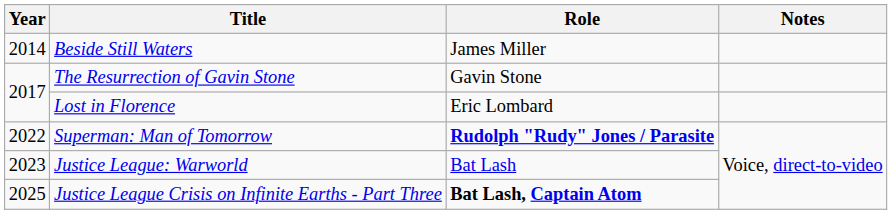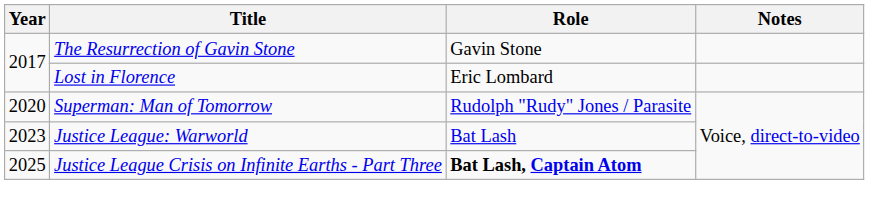- row: 2014 | Beside Still Waters | James Miller
Superman: Man of Tomorrow | Year: 2022 -> 2020
Superman: Man of Tomorrow | Role: bold -> normal
